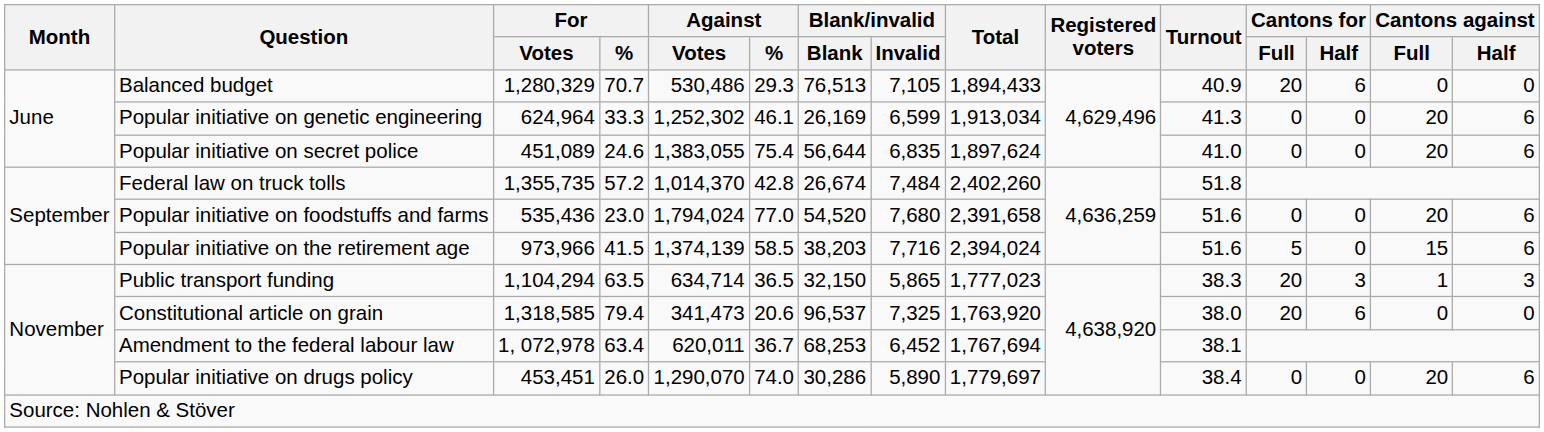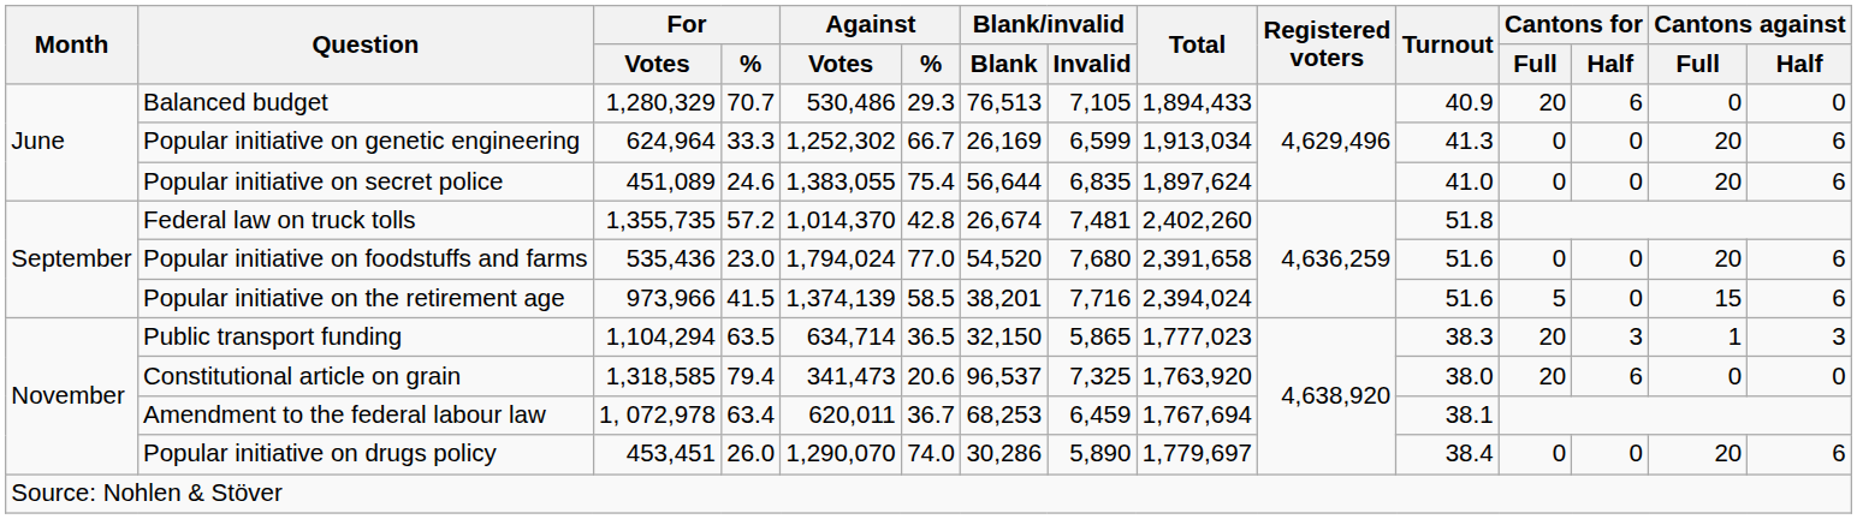Popular initiative on genetic engineering | Against / %: 46.1 -> 66.7
Federal law on truck tolls | Blank/invalid / Invalid: 7,484 -> 7,481
Popular initiative on the retirement age | Blank/invalid / Blank: 38,203 -> 38,201
Amendment to the federal labour law | Blank/invalid / Invalid: 6,452 -> 6,459
